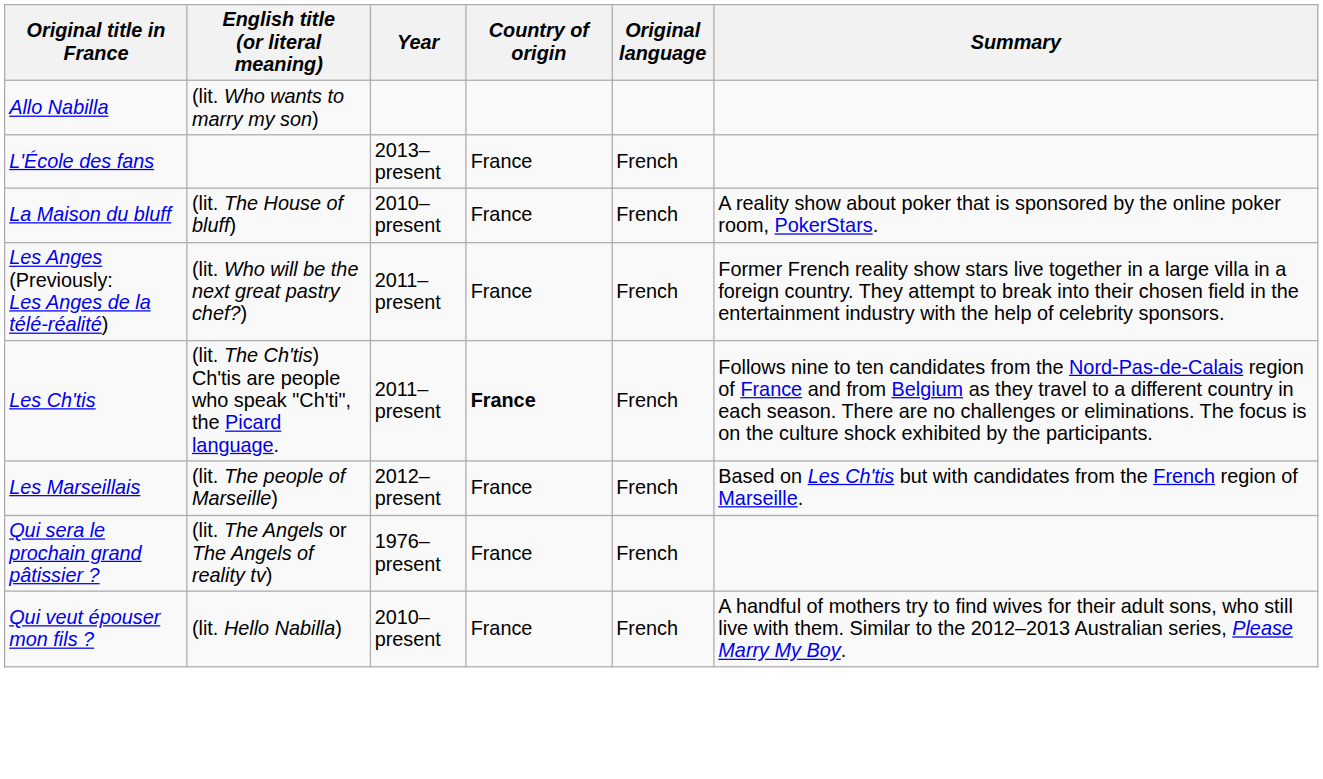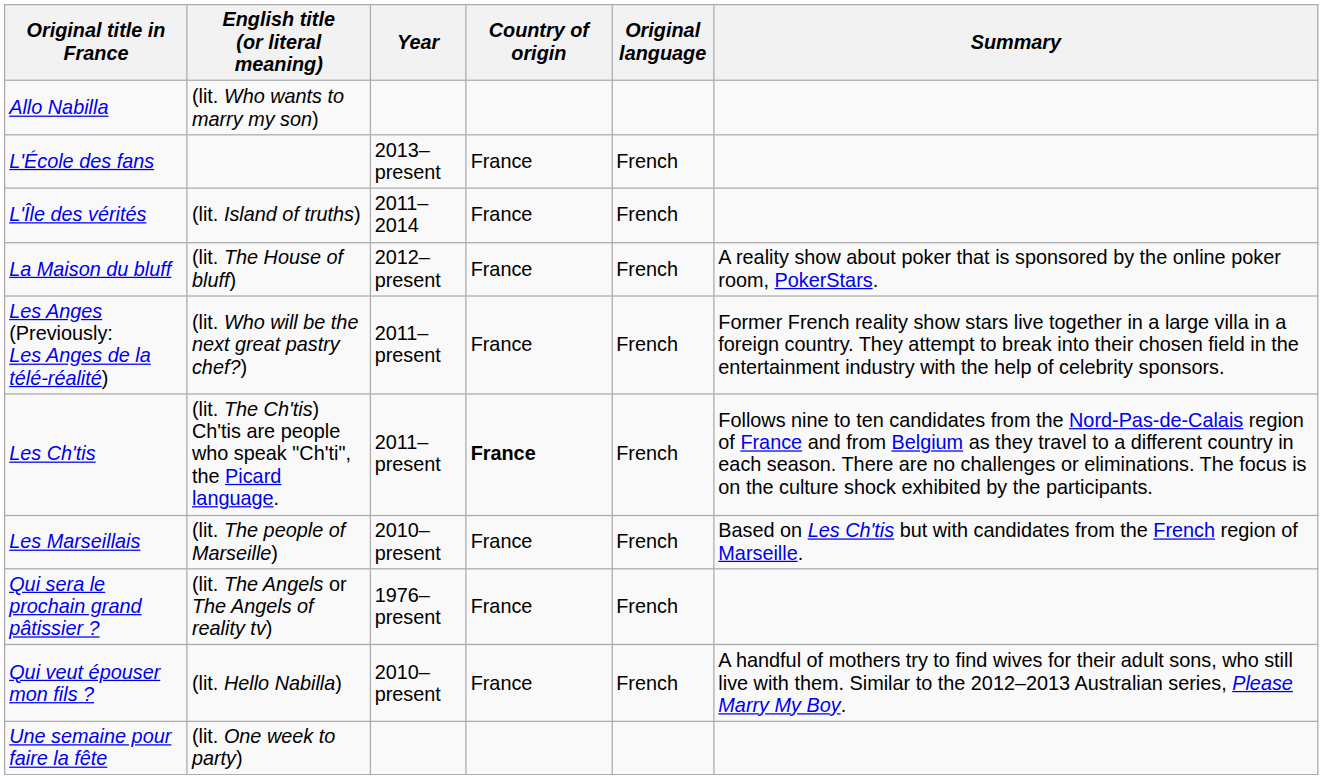+ row: L'Île des vérités | (lit. Island of truths) | 2011–2014 | France | French
La Maison du bluff | Year: 2010–present -> 2012–present
Les Marseillais | Year: 2012–present -> 2010–present
+ row: Une semaine pour faire la fête | (lit. One week to party)
